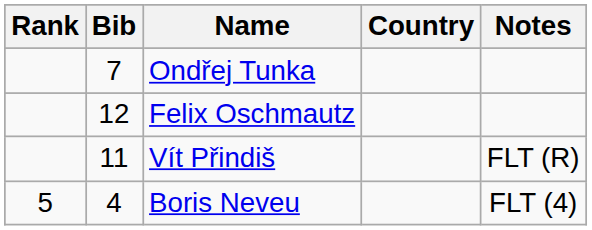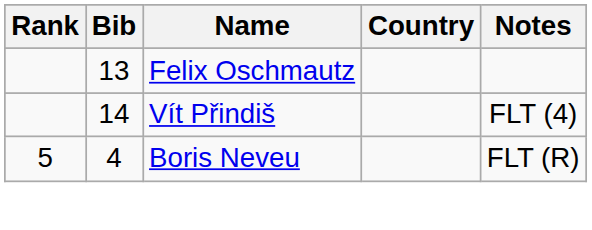- row: 7 | Ondřej Tunka
Felix Oschmautz | Bib: 12 -> 13
Vít Přindiš | Bib: 11 -> 14
Vít Přindiš | Notes: FLT (R) -> FLT (4)
Boris Neveu | Notes: FLT (4) -> FLT (R)
